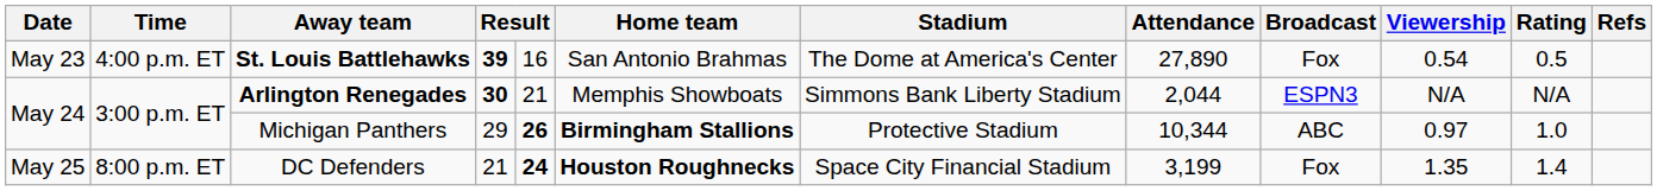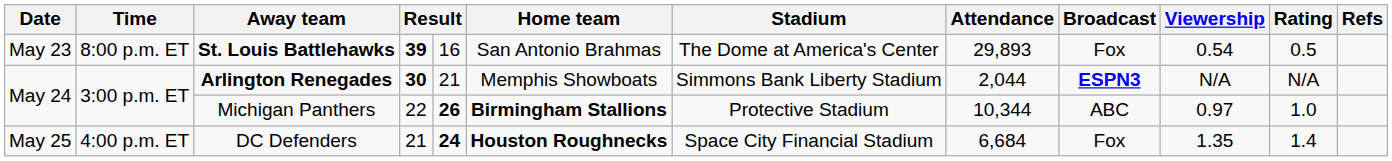St. Louis Battlehawks | Time: 4:00 p.m. ET -> 8:00 p.m. ET
St. Louis Battlehawks | Attendance: 27,890 -> 29,893
Arlington Renegades | Broadcast: normal -> bold
Michigan Panthers | column 4: 29 -> 22
DC Defenders | Time: 8:00 p.m. ET -> 4:00 p.m. ET
DC Defenders | Attendance: 3,199 -> 6,684
